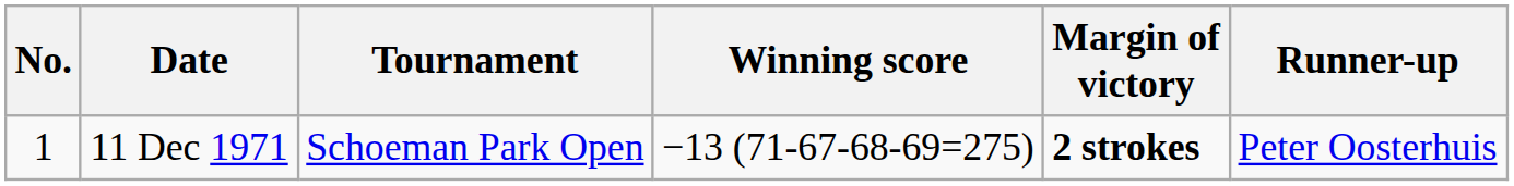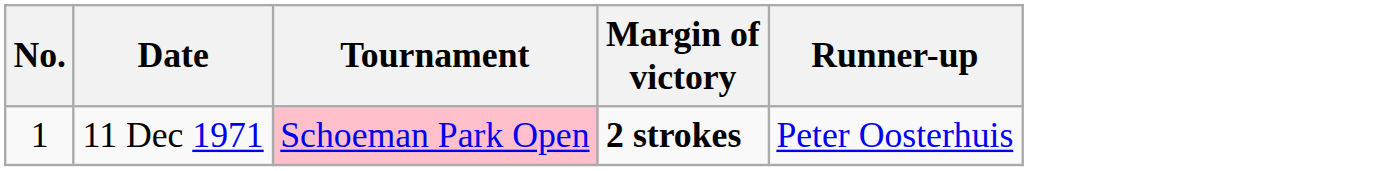- column: Winning score | −13 (71-67-68-69=275)
11 Dec 1971 | Tournament: no background -> pink background
